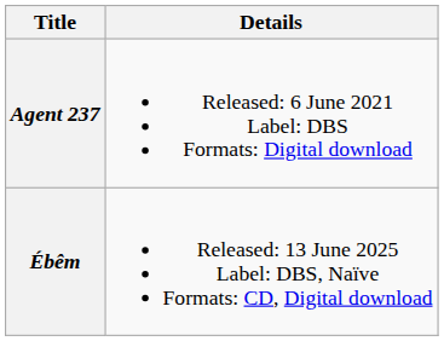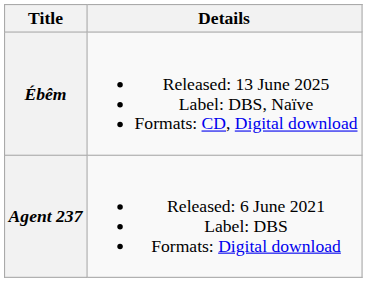rows swapped: Agent 237 <-> Ébêm
